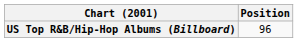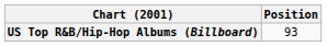US Top R&B/Hip-Hop Albums (Billboard) | Position: 96 -> 93
